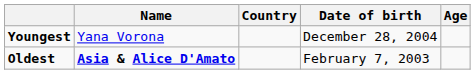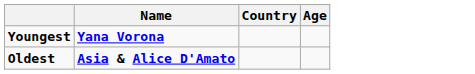- column: Date of birth | December 28, 2004 | February 7, 2003
Youngest | Name: normal -> bold
